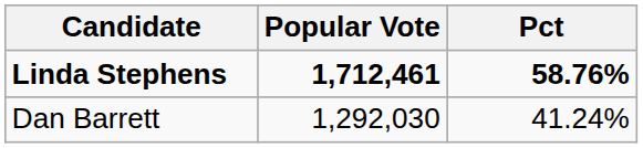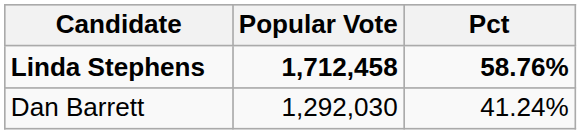Linda Stephens | Popular Vote: 1,712,461 -> 1,712,458
